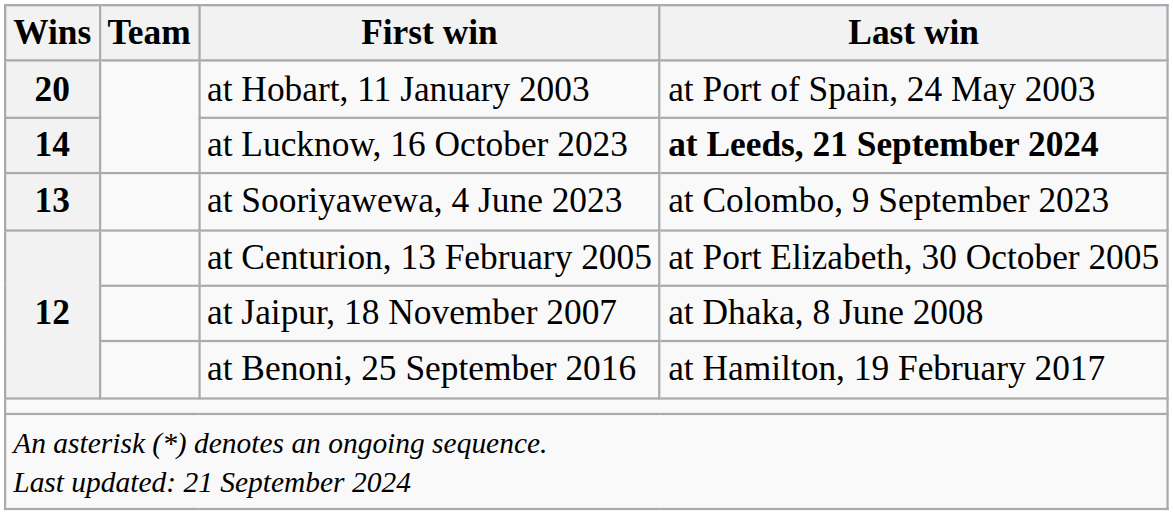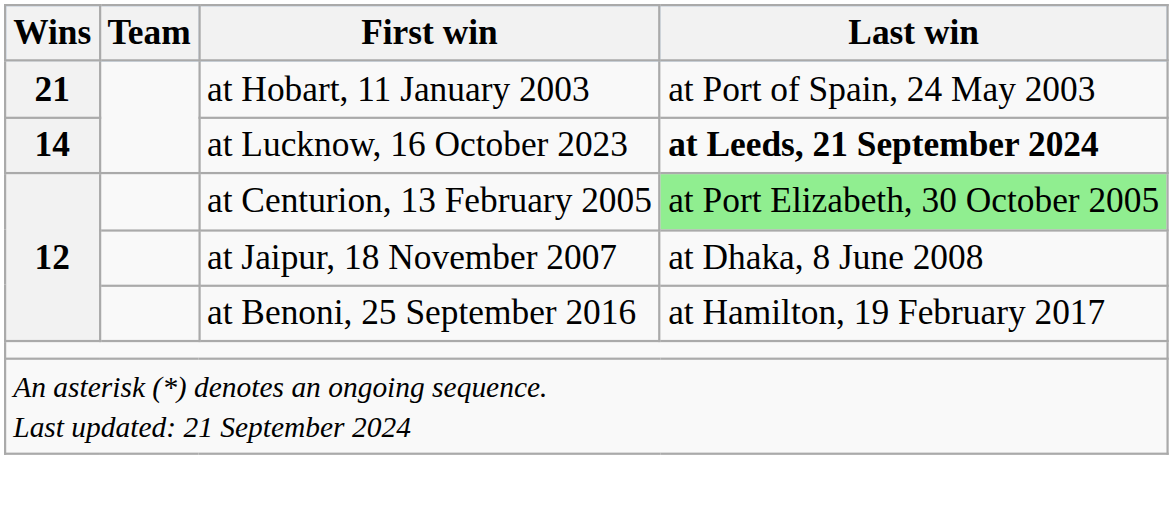at Hobart, 11 January 2003 | Wins: 20 -> 21
- row: 13 | at Sooriyawewa, 4 June 2023 | at Colombo, 9 September 2023
at Centurion, 13 February 2005 | Last win: no background -> lightgreen background
